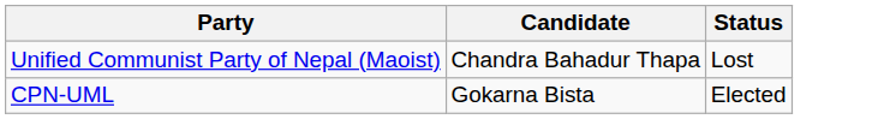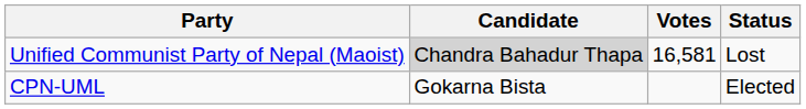+ column: Votes | 16,581
Unified Communist Party of Nepal (Maoist) | Candidate: no background -> lightgrey background
